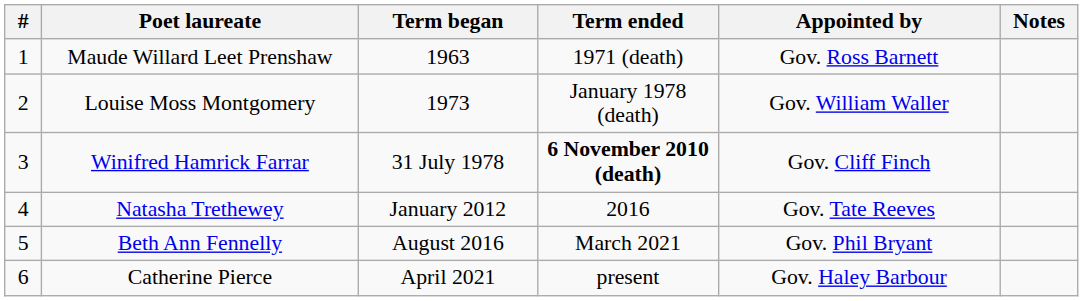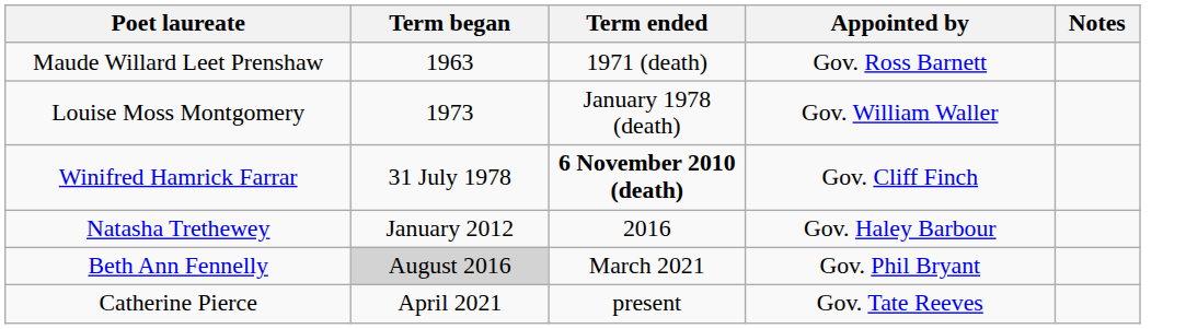- column: # | 1 | 2 | 3 | 4 | 5 | 6
Natasha Trethewey | Appointed by: Gov. Tate Reeves -> Gov. Haley Barbour
Beth Ann Fennelly | Term began: no background -> lightgrey background
Catherine Pierce | Appointed by: Gov. Haley Barbour -> Gov. Tate Reeves
